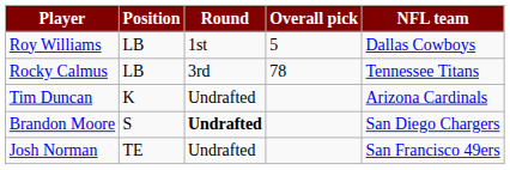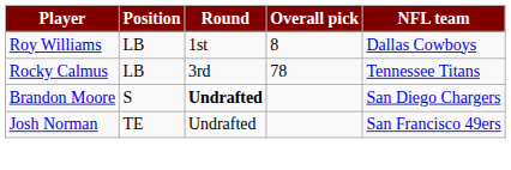Roy Williams | Overall pick: 5 -> 8
- row: Tim Duncan | K | Undrafted | Arizona Cardinals
